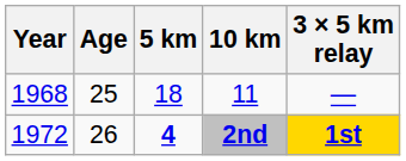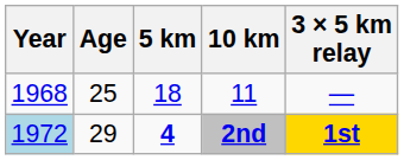2nd | Year: no background -> lightblue background
2nd | Age: 26 -> 29
